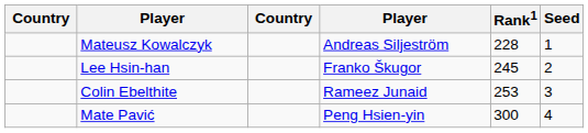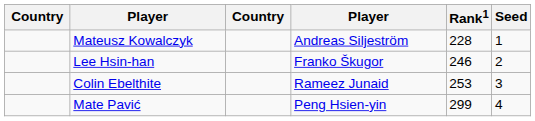Lee Hsin-han | Rank1: 245 -> 246
Mate Pavić | Rank1: 300 -> 299
